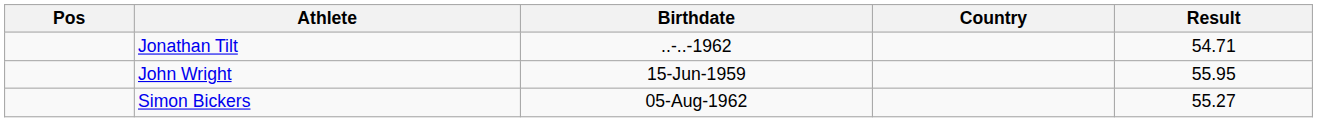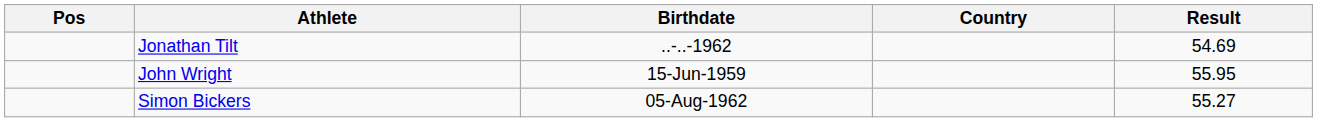Jonathan Tilt | Result: 54.71 -> 54.69
